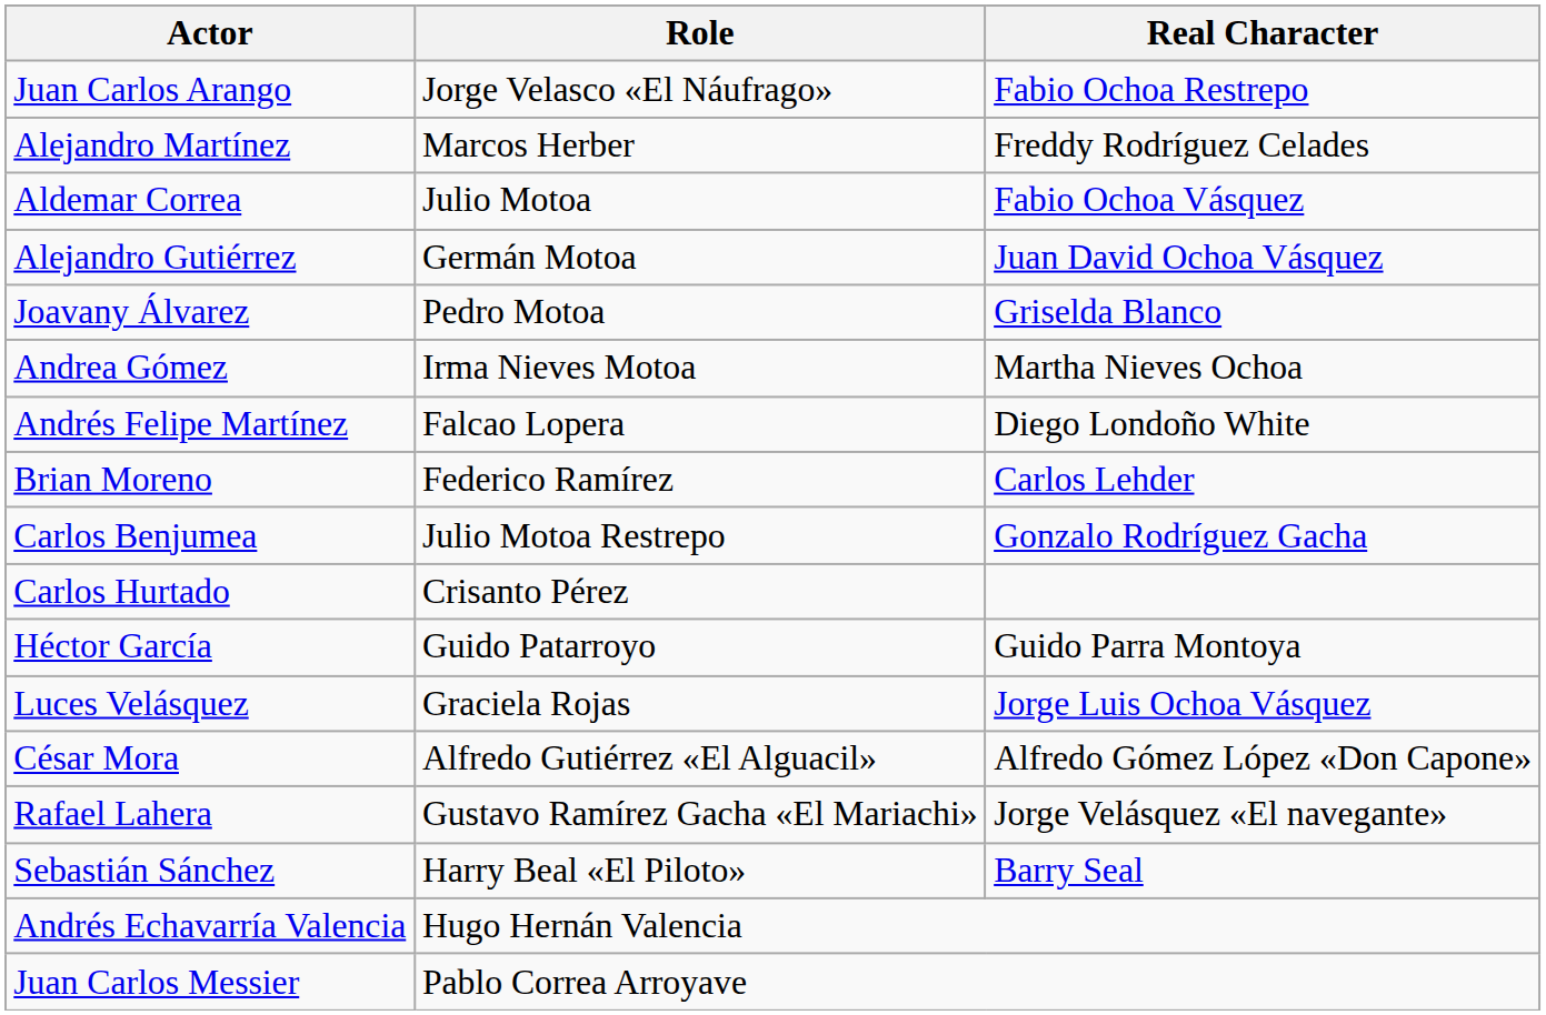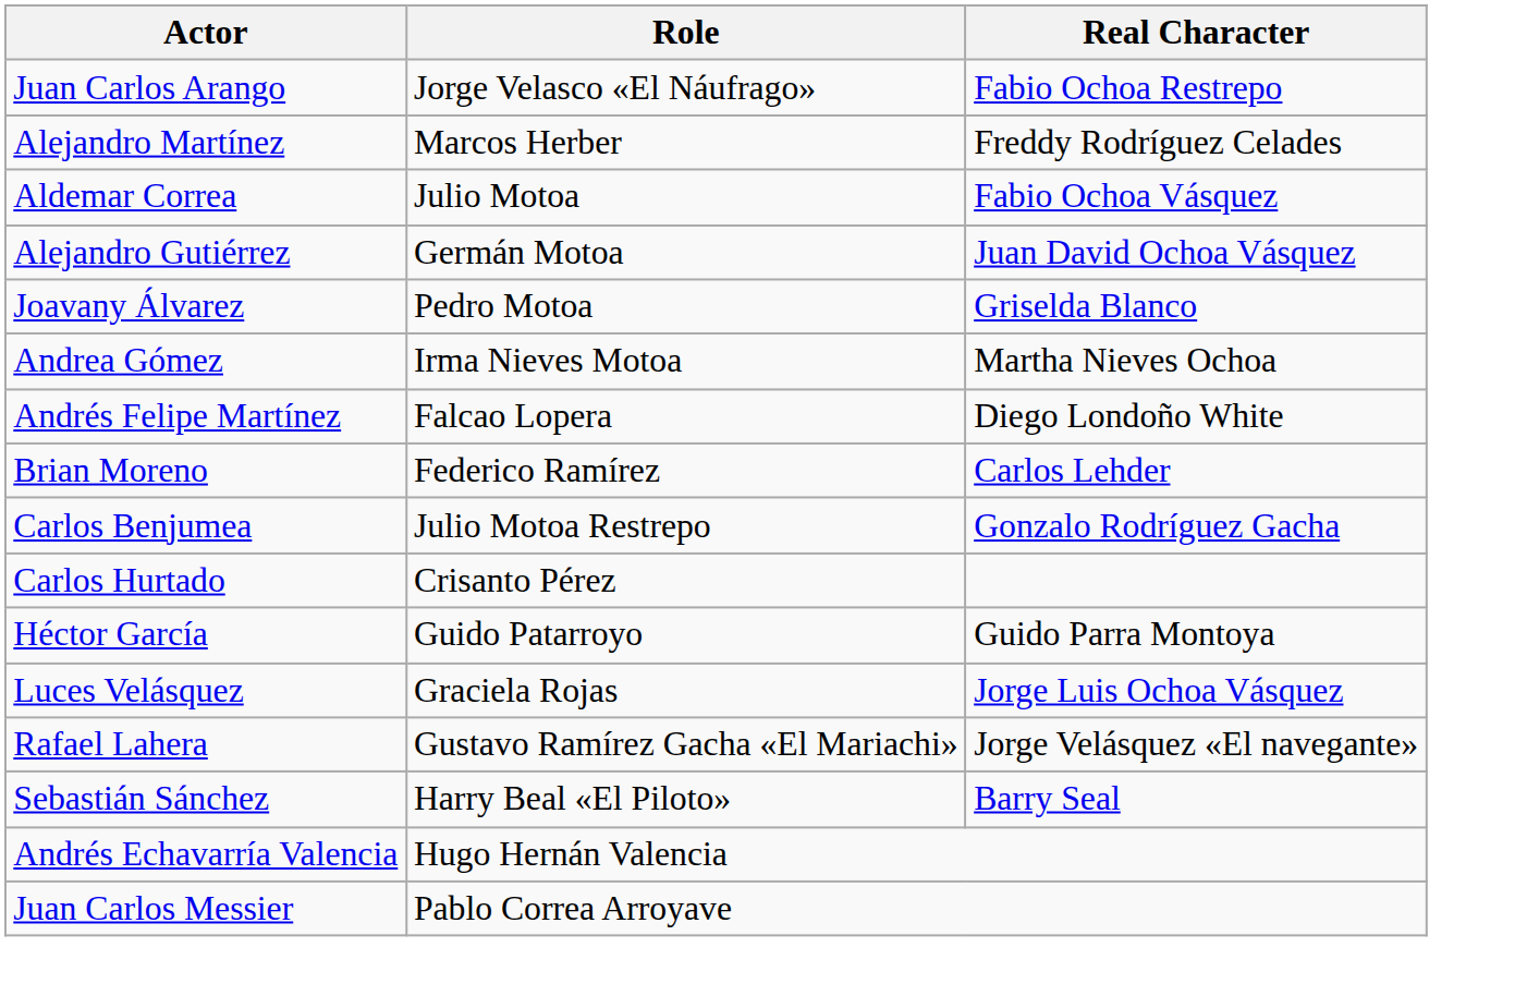- row: César Mora | Alfredo Gutiérrez «El Alguacil» | Alfredo Gómez López «Don Capone»
